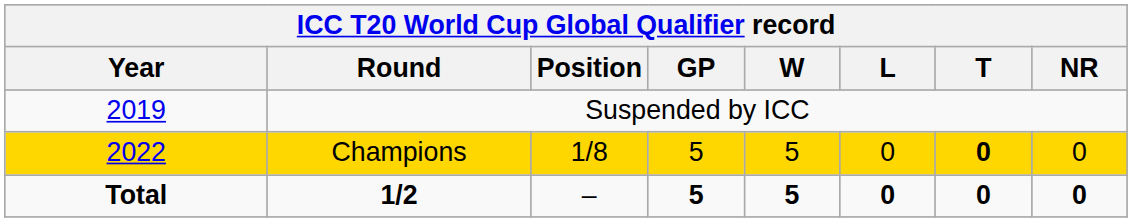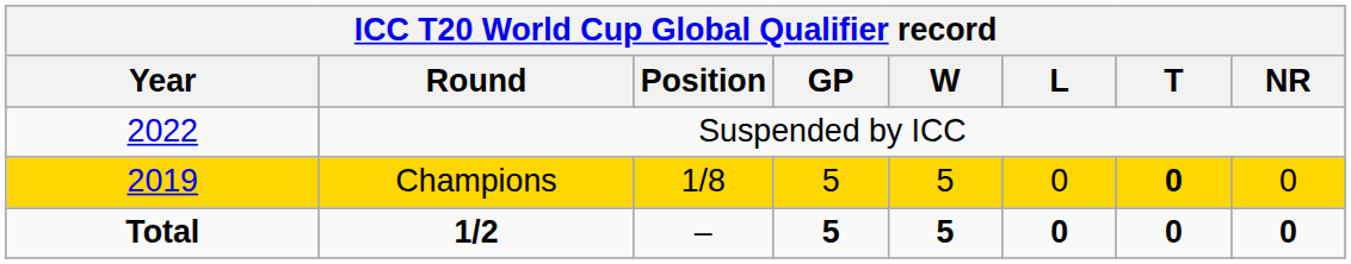Suspended by ICC | Year: 2019 -> 2022
Champions | Year: 2022 -> 2019
